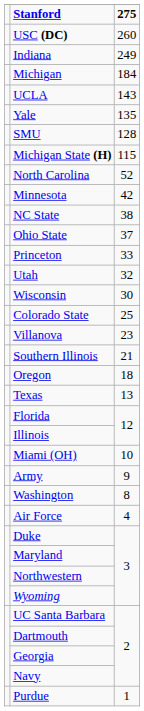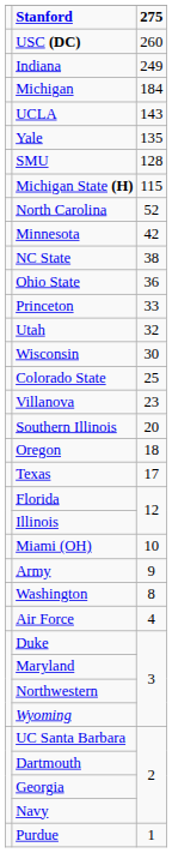Ohio State | 275: 37 -> 36
Southern Illinois | 275: 21 -> 20
Texas | 275: 13 -> 17
